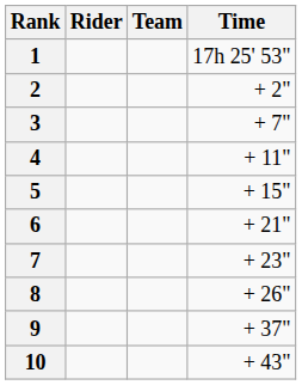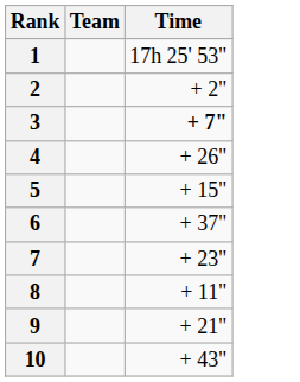- column: Rider
3 | Time: normal -> bold
4 | Time: + 11" -> + 26"
6 | Time: + 21" -> + 37"
8 | Time: + 26" -> + 11"
9 | Time: + 37" -> + 21"
